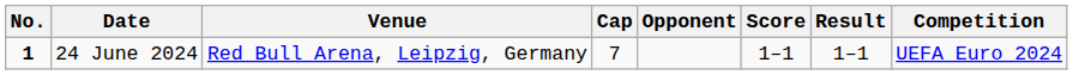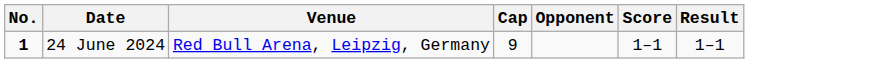- column: Competition | UEFA Euro 2024
24 June 2024 | Cap: 7 -> 9
